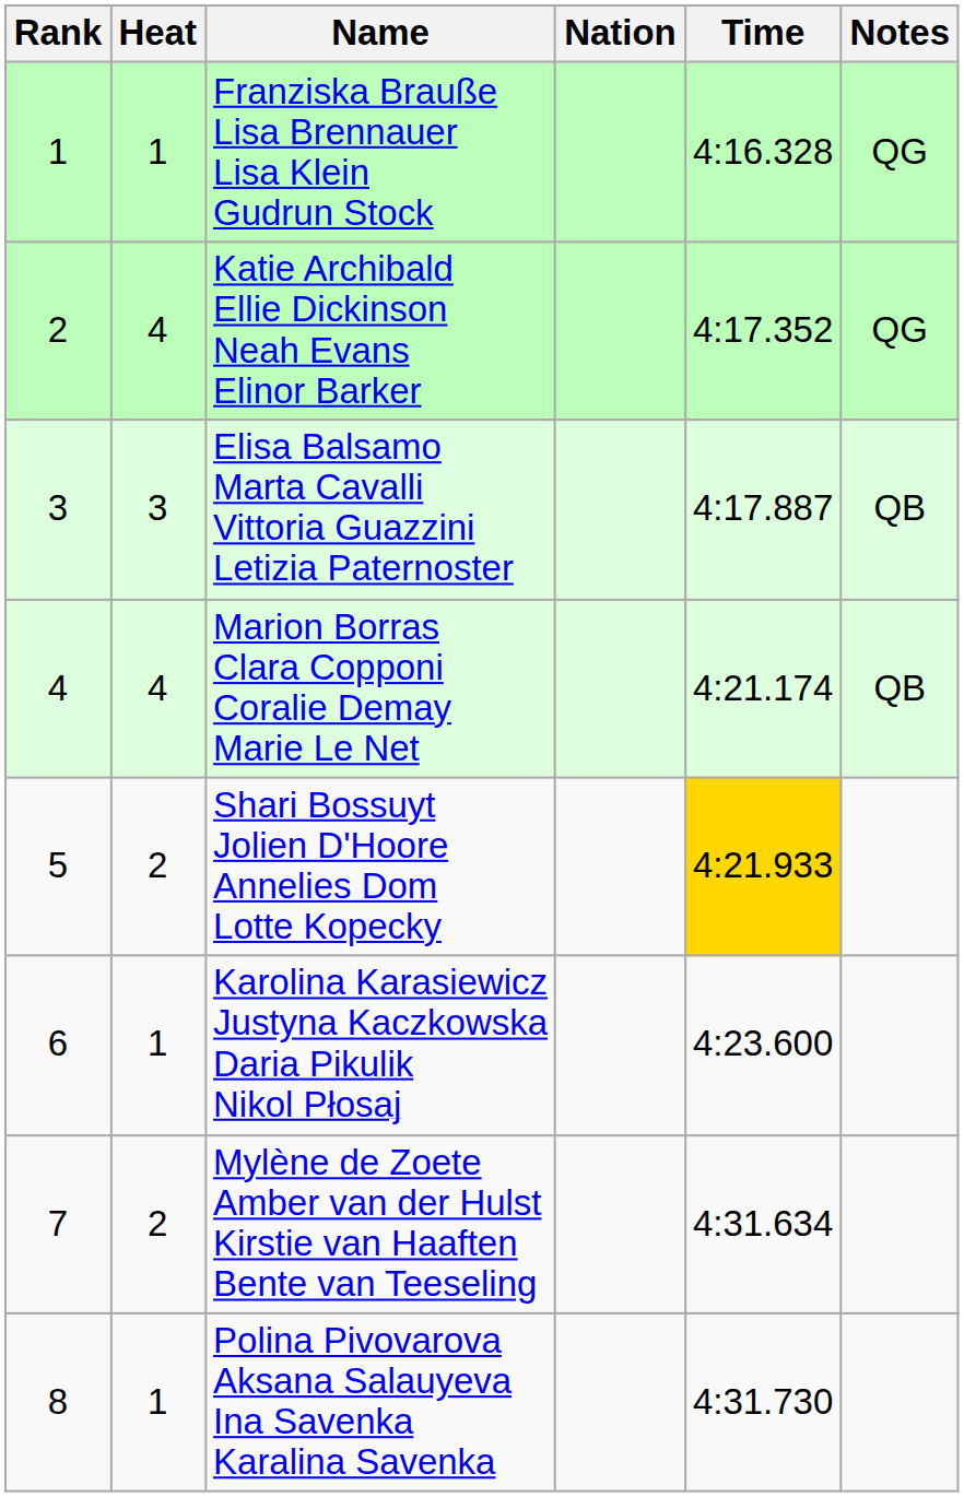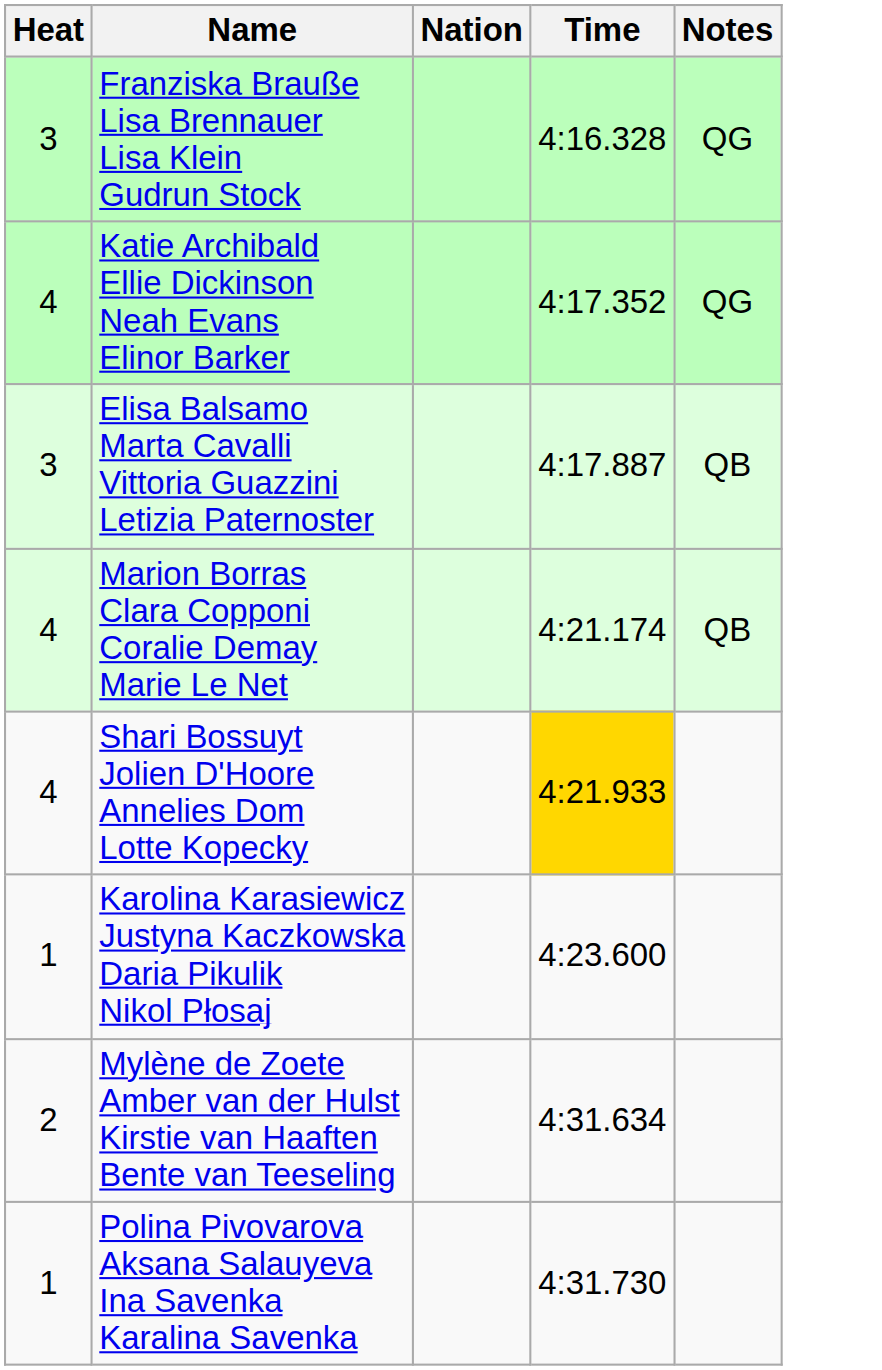- column: Rank | 1 | 2 | 3 | 4 | 5 | 6 | 7 | 8
Franziska Brauße Lisa Brennauer Lisa Klein Gudrun Stock | Heat: 1 -> 3
Shari Bossuyt Jolien D'Hoore Annelies Dom Lotte Kopecky | Heat: 2 -> 4
